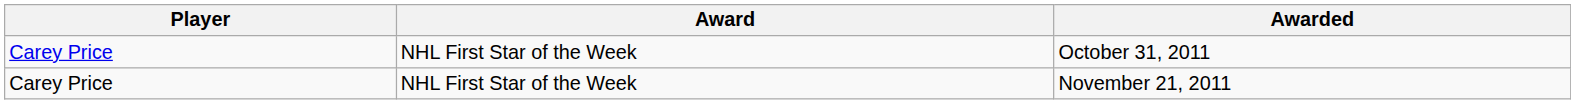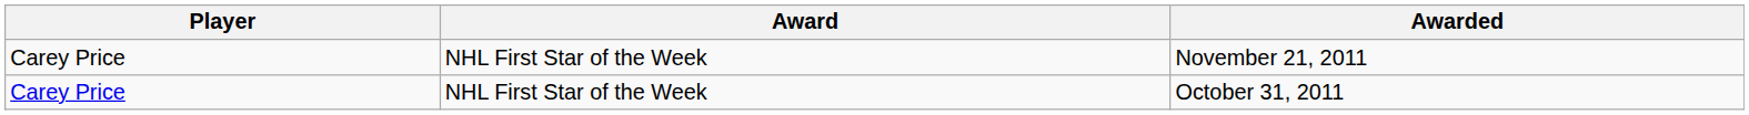rows swapped: October 31, 2011 <-> November 21, 2011
